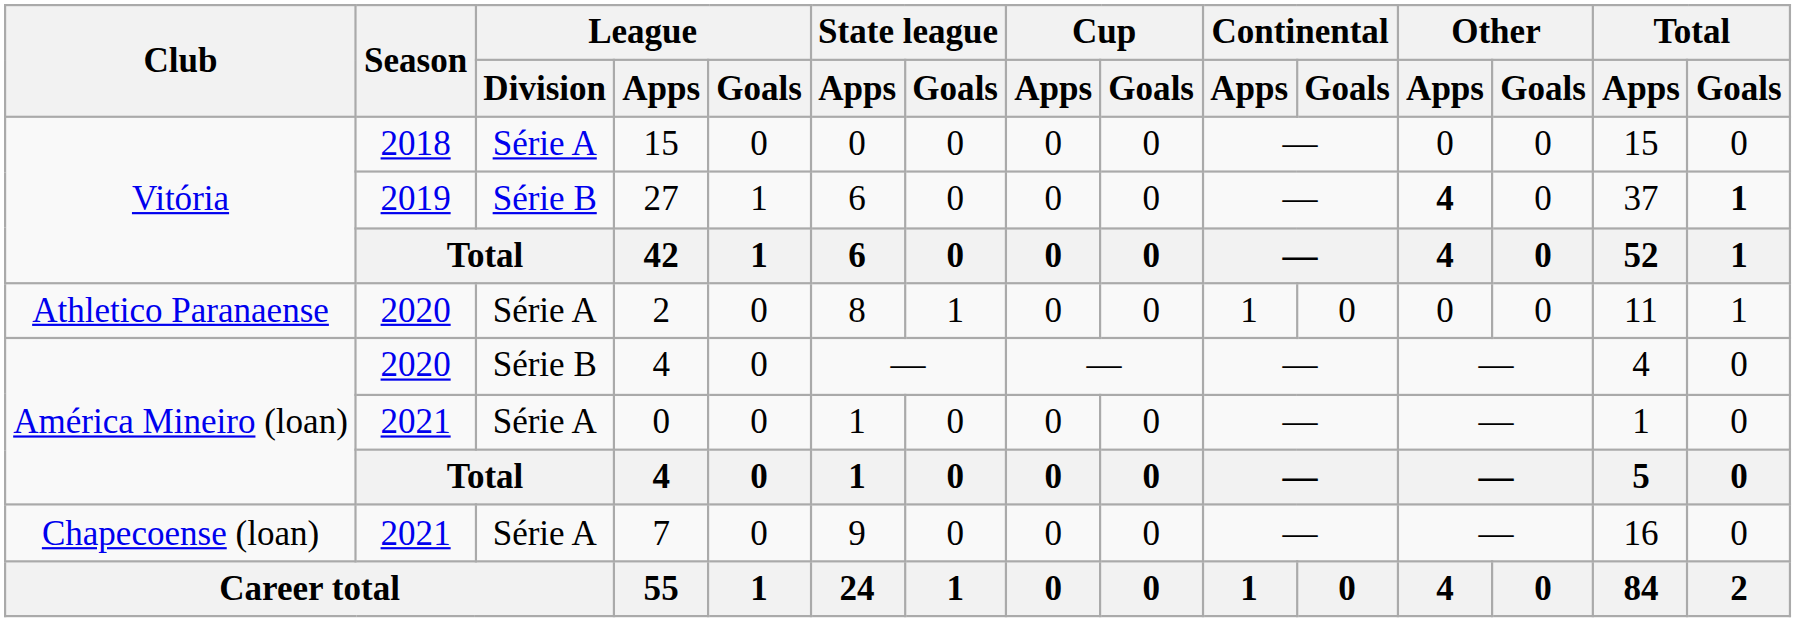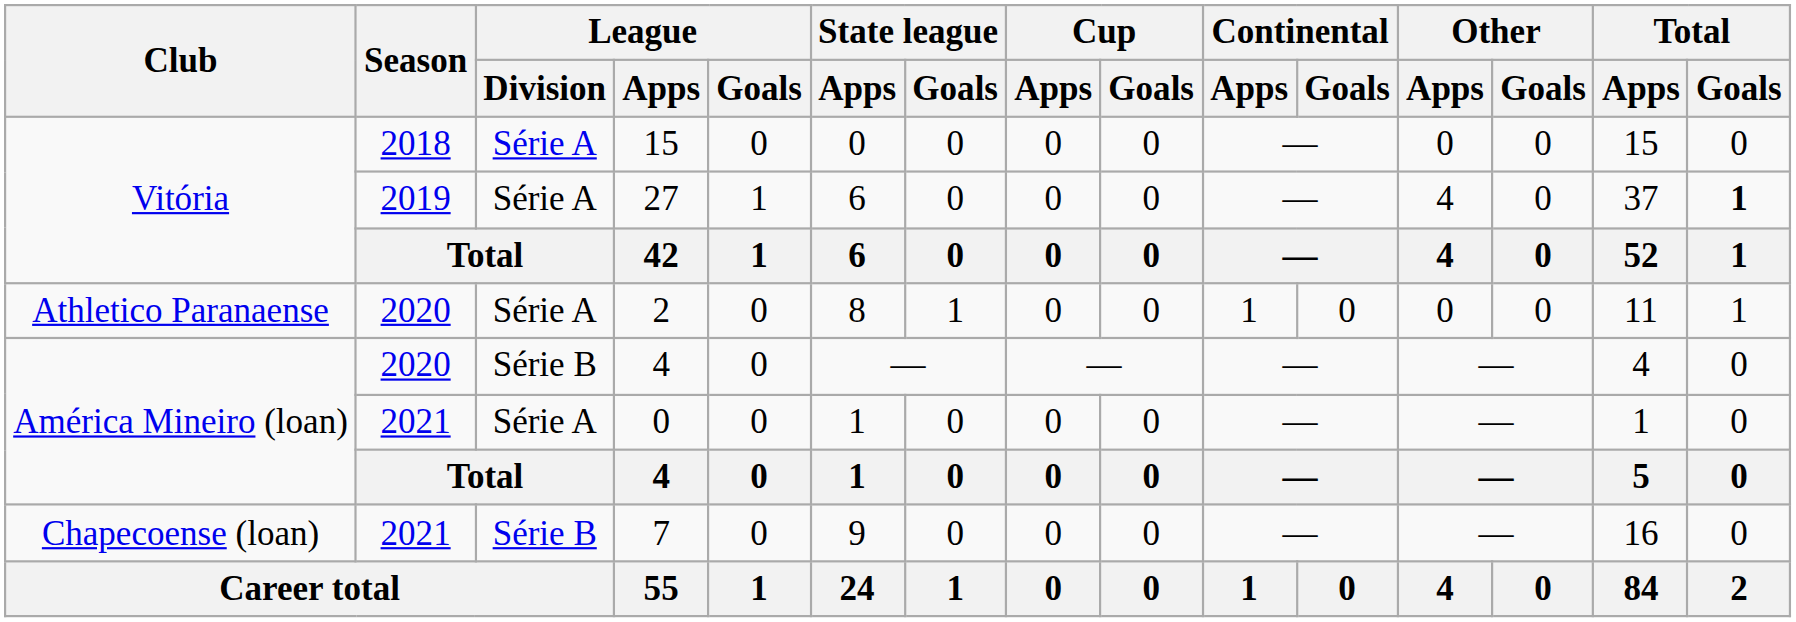27 | League / Division: Série B -> Série A
27 | Other / Apps: bold -> normal
7 | League / Division: Série A -> Série B
